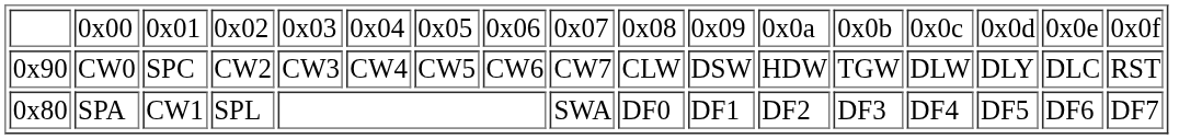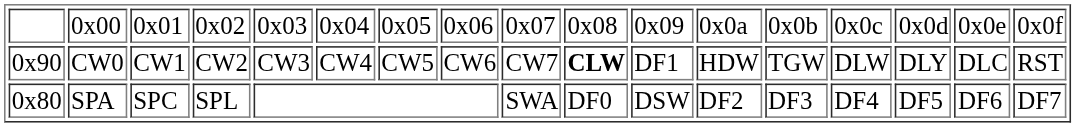CW0 | column 3: SPC -> CW1
CW0 | column 10: normal -> bold
CW0 | column 11: DSW -> DF1
SPA | column 3: CW1 -> SPC
SPA | column 11: DF1 -> DSW
